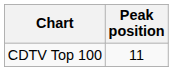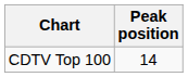CDTV Top 100 | Peak position: 11 -> 14
